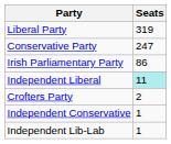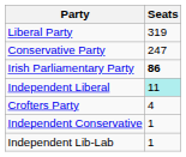Irish Parliamentary Party | Seats: normal -> bold
Crofters Party | Seats: 2 -> 4
